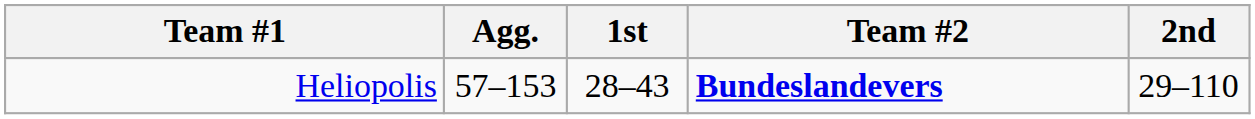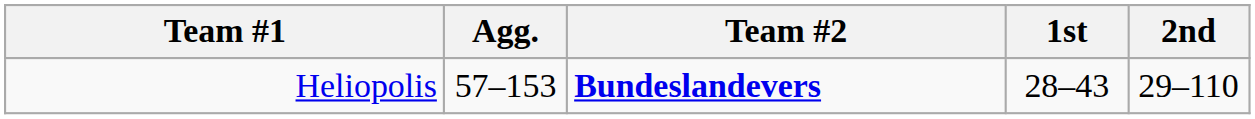columns swapped: Team #2 <-> 1st
